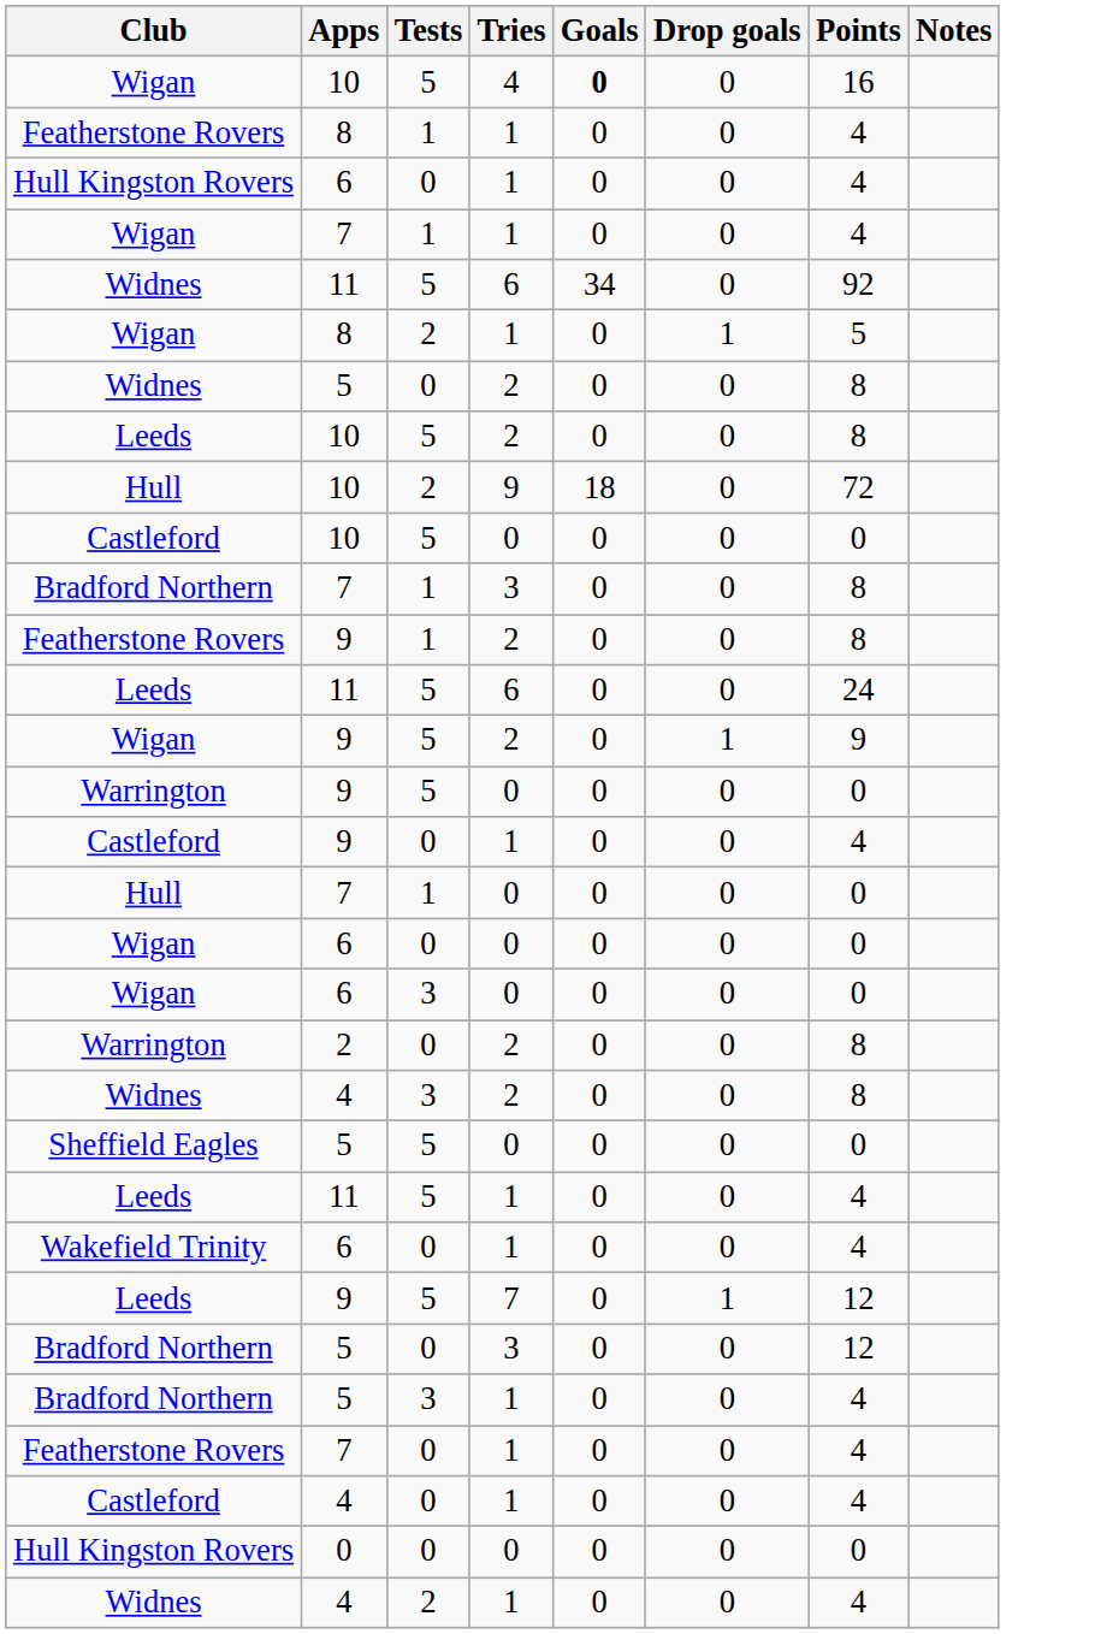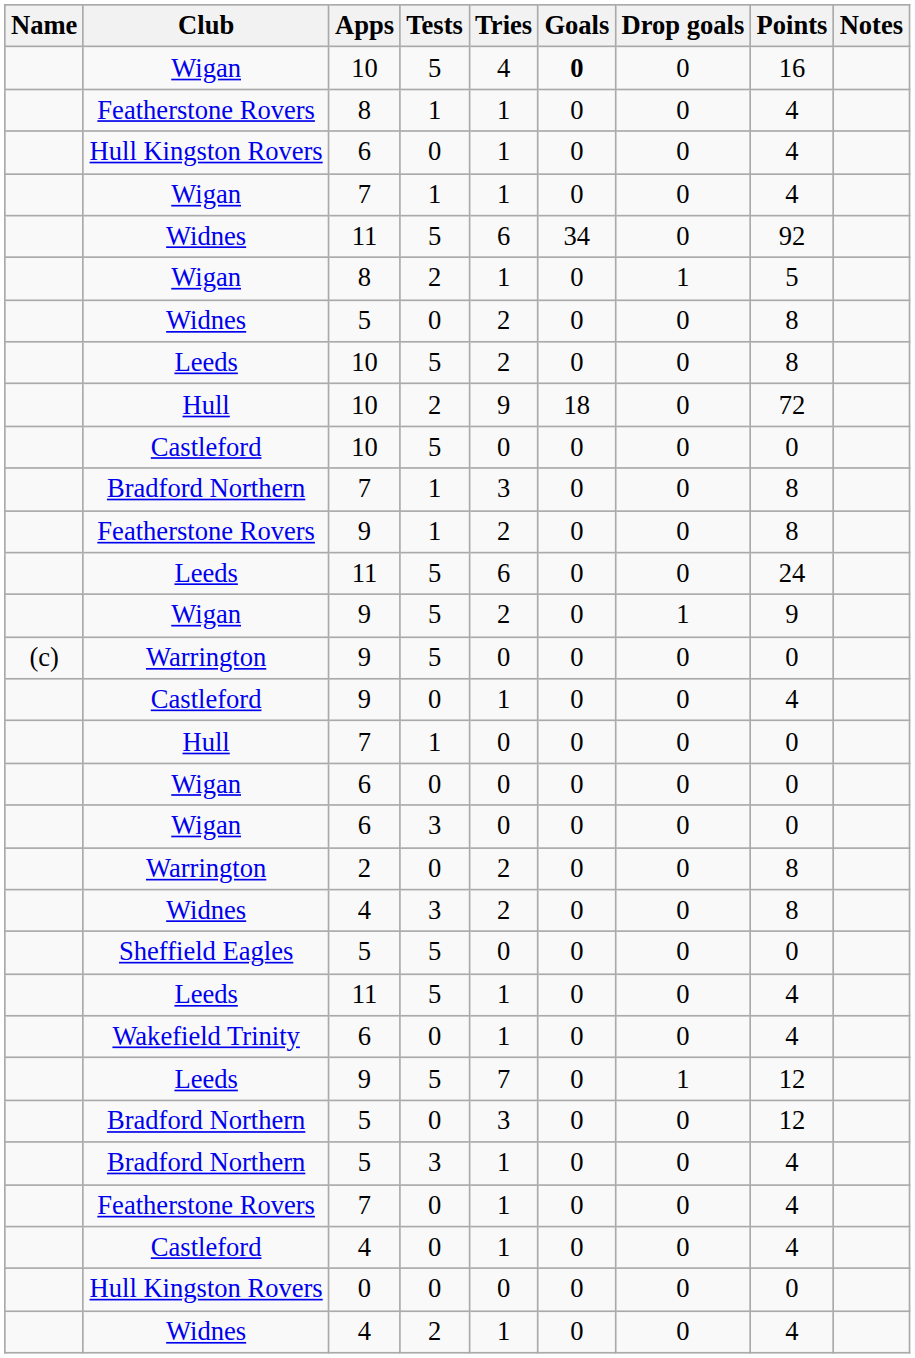+ column: Name | (c)
